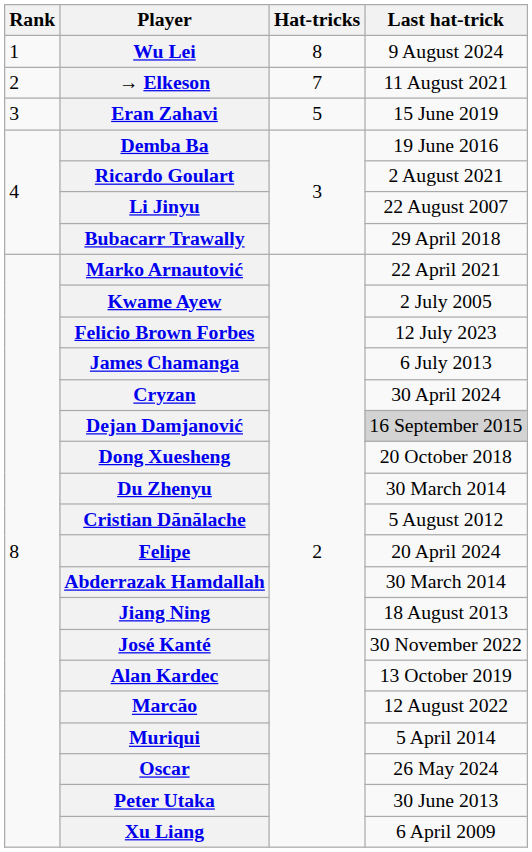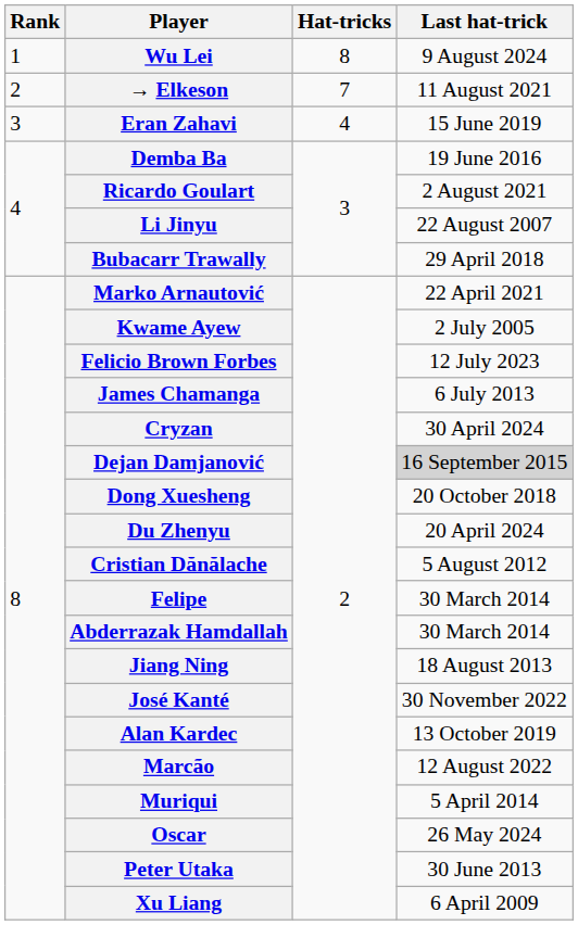Eran Zahavi | Hat-tricks: 5 -> 4
Du Zhenyu | Last hat-trick: 30 March 2014 -> 20 April 2024
Felipe | Last hat-trick: 20 April 2024 -> 30 March 2014
